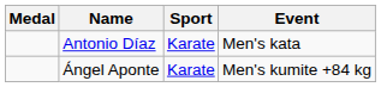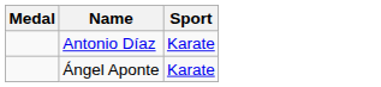- column: Event | Men's kata | Men's kumite +84 kg
